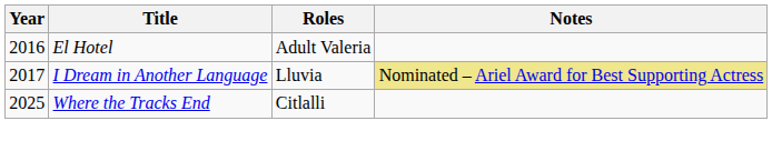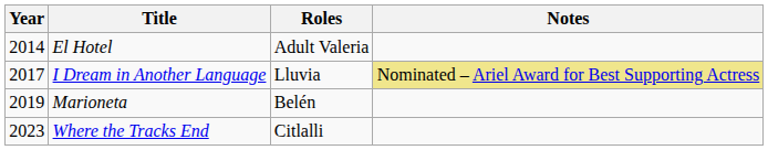El Hotel | Year: 2016 -> 2014
+ row: 2019 | Marioneta | Belén
Where the Tracks End | Year: 2025 -> 2023
